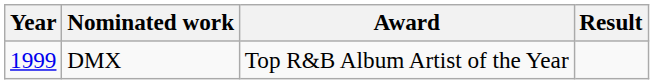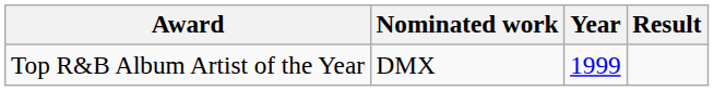columns swapped: Year <-> Award
